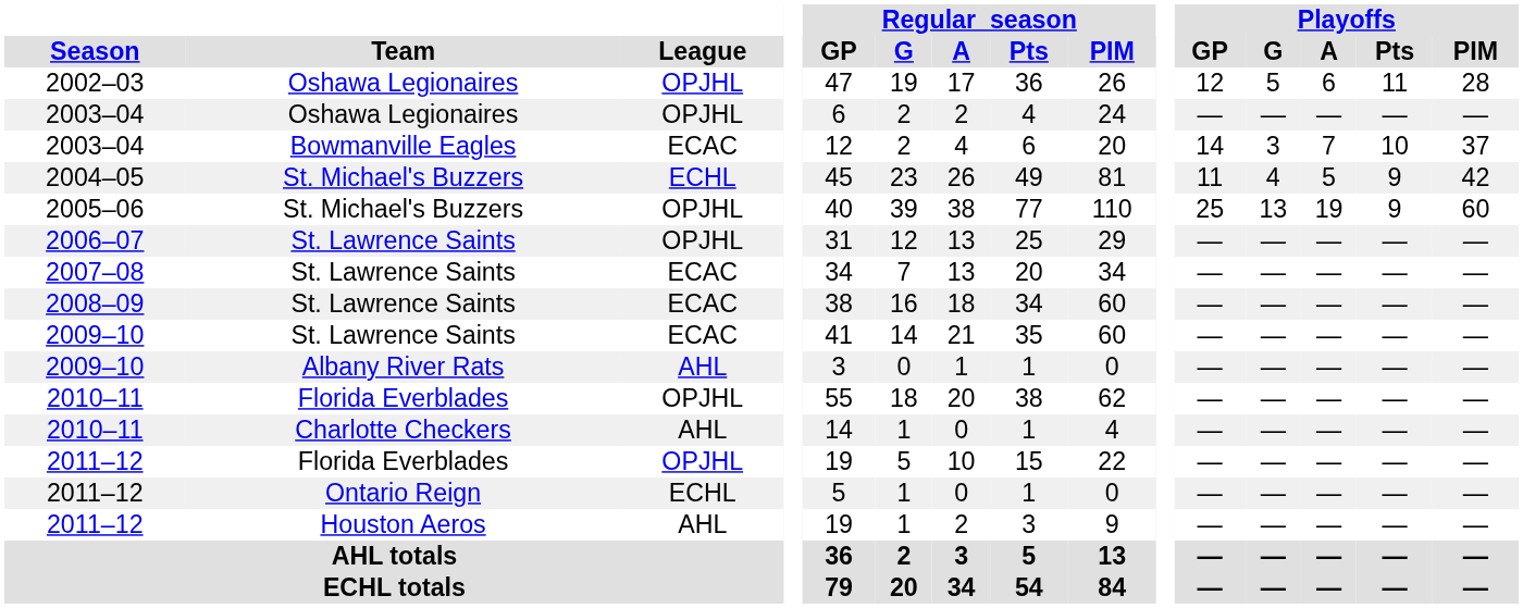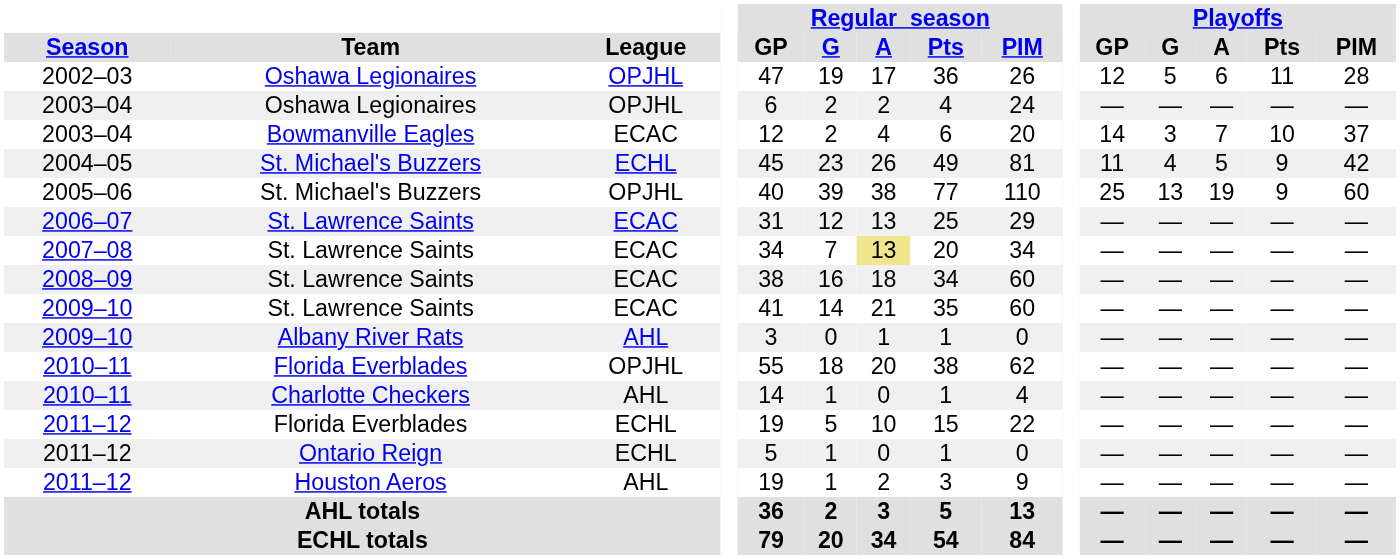2006–07 | League: OPJHL -> ECAC
2007–08 | Regular season / A: no background -> khaki background
2011–12 / Florida Everblades | League: OPJHL -> ECHL
